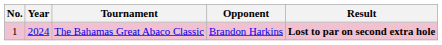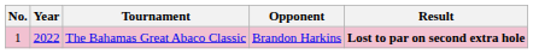The Bahamas Great Abaco Classic | Year: 2024 -> 2022
